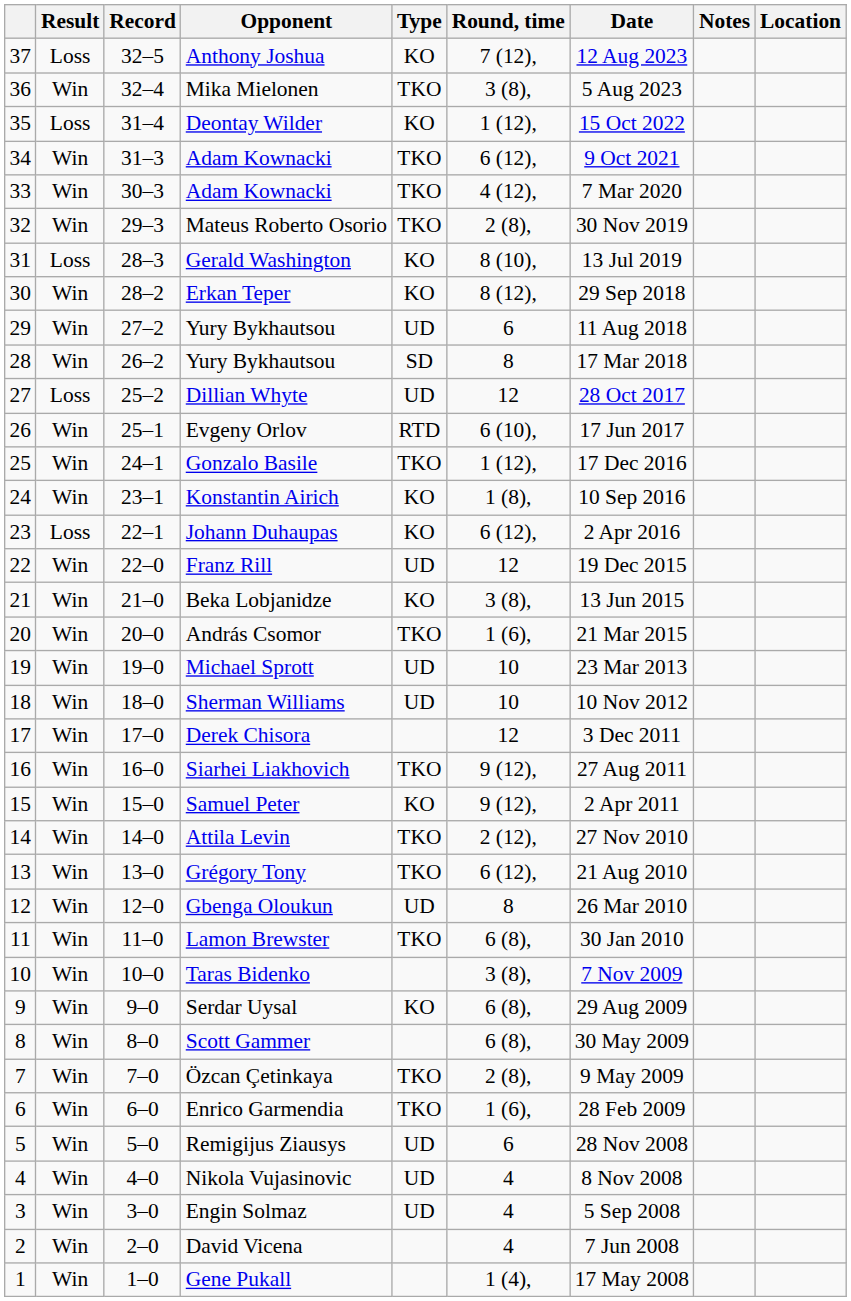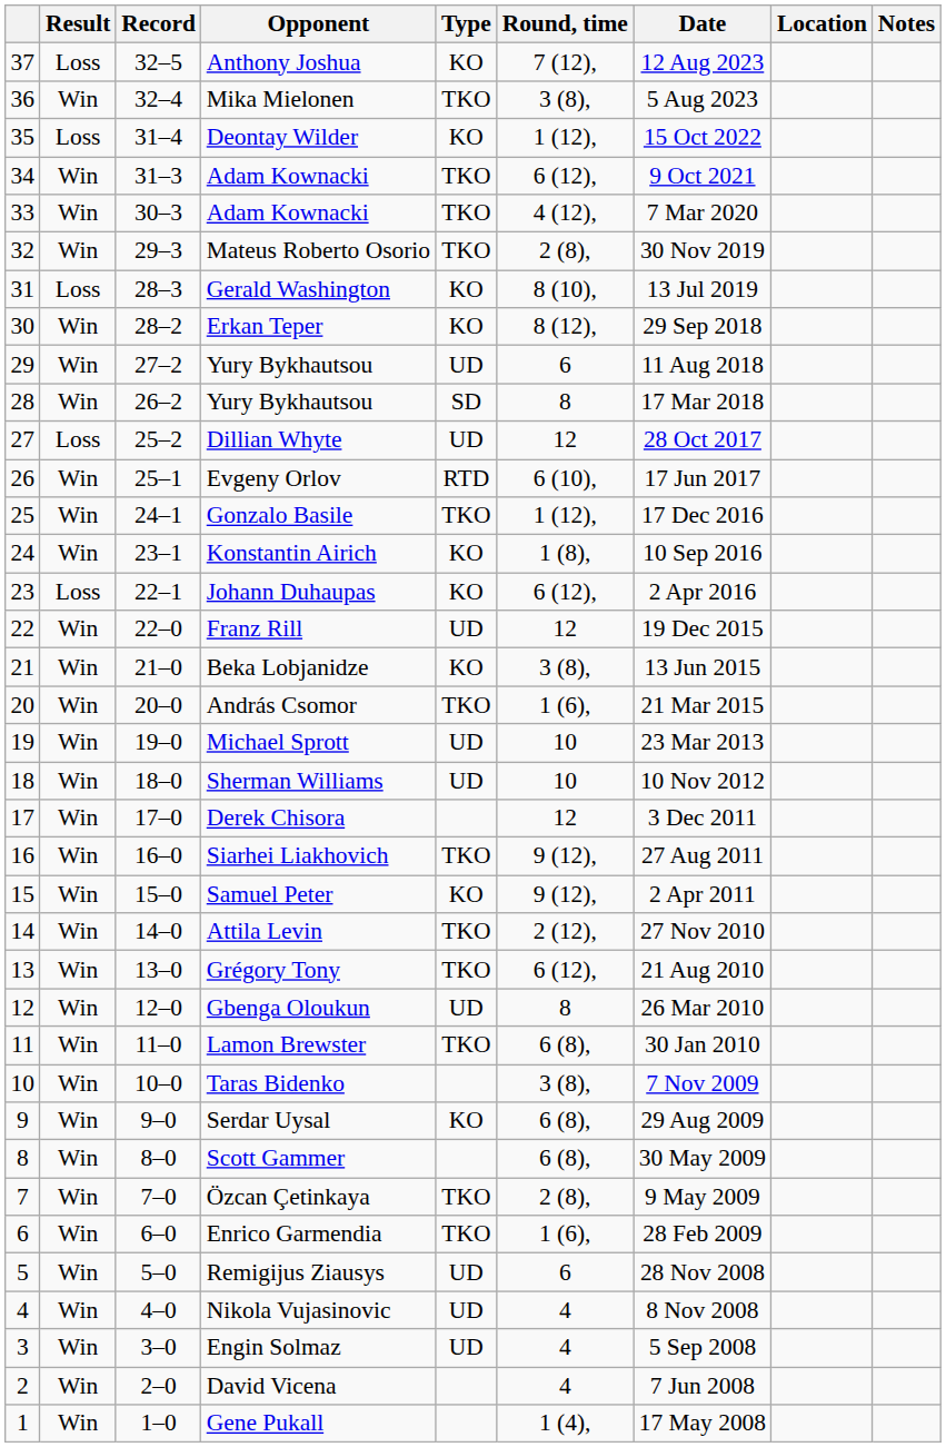columns swapped: Location <-> Notes
